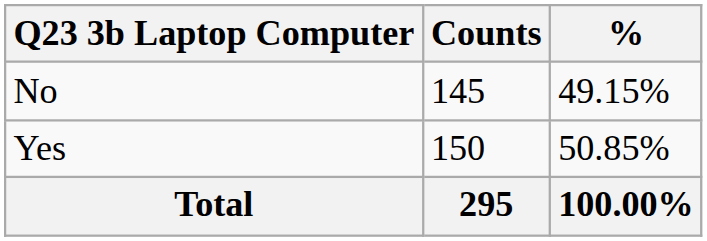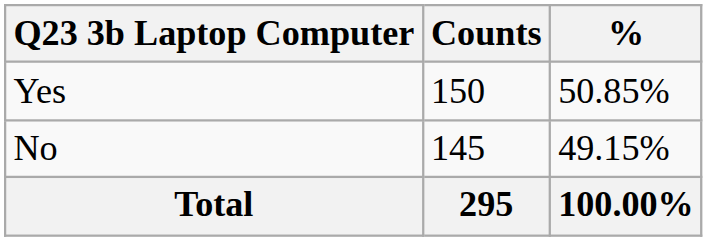rows swapped: Yes <-> No
